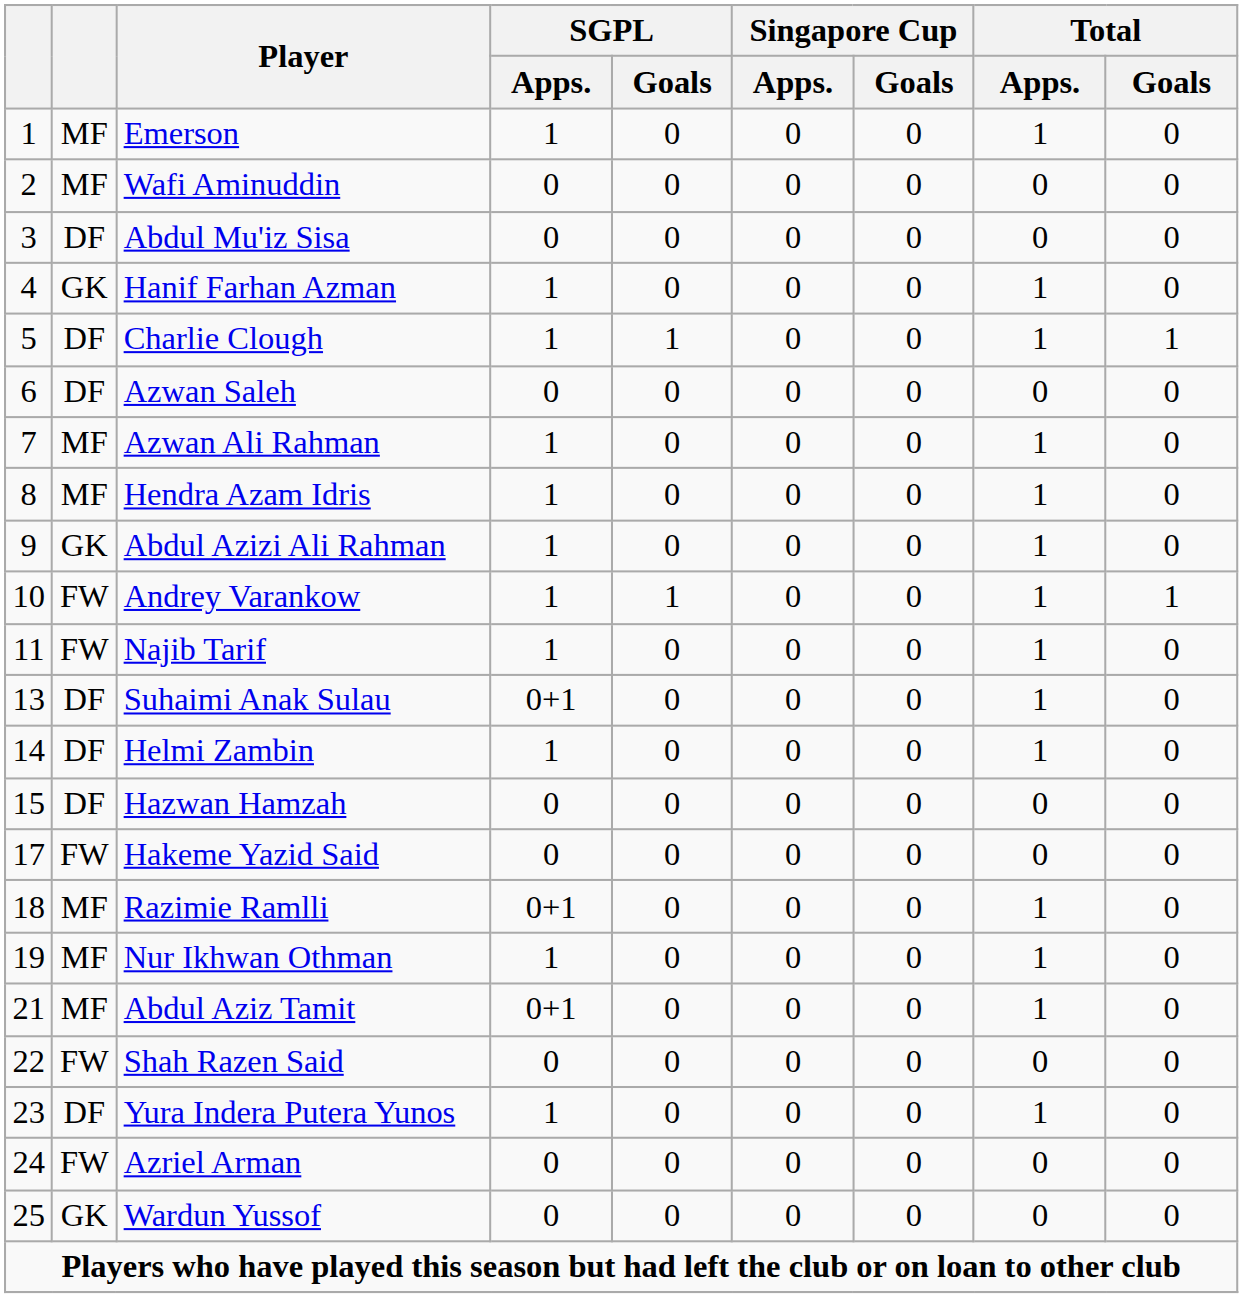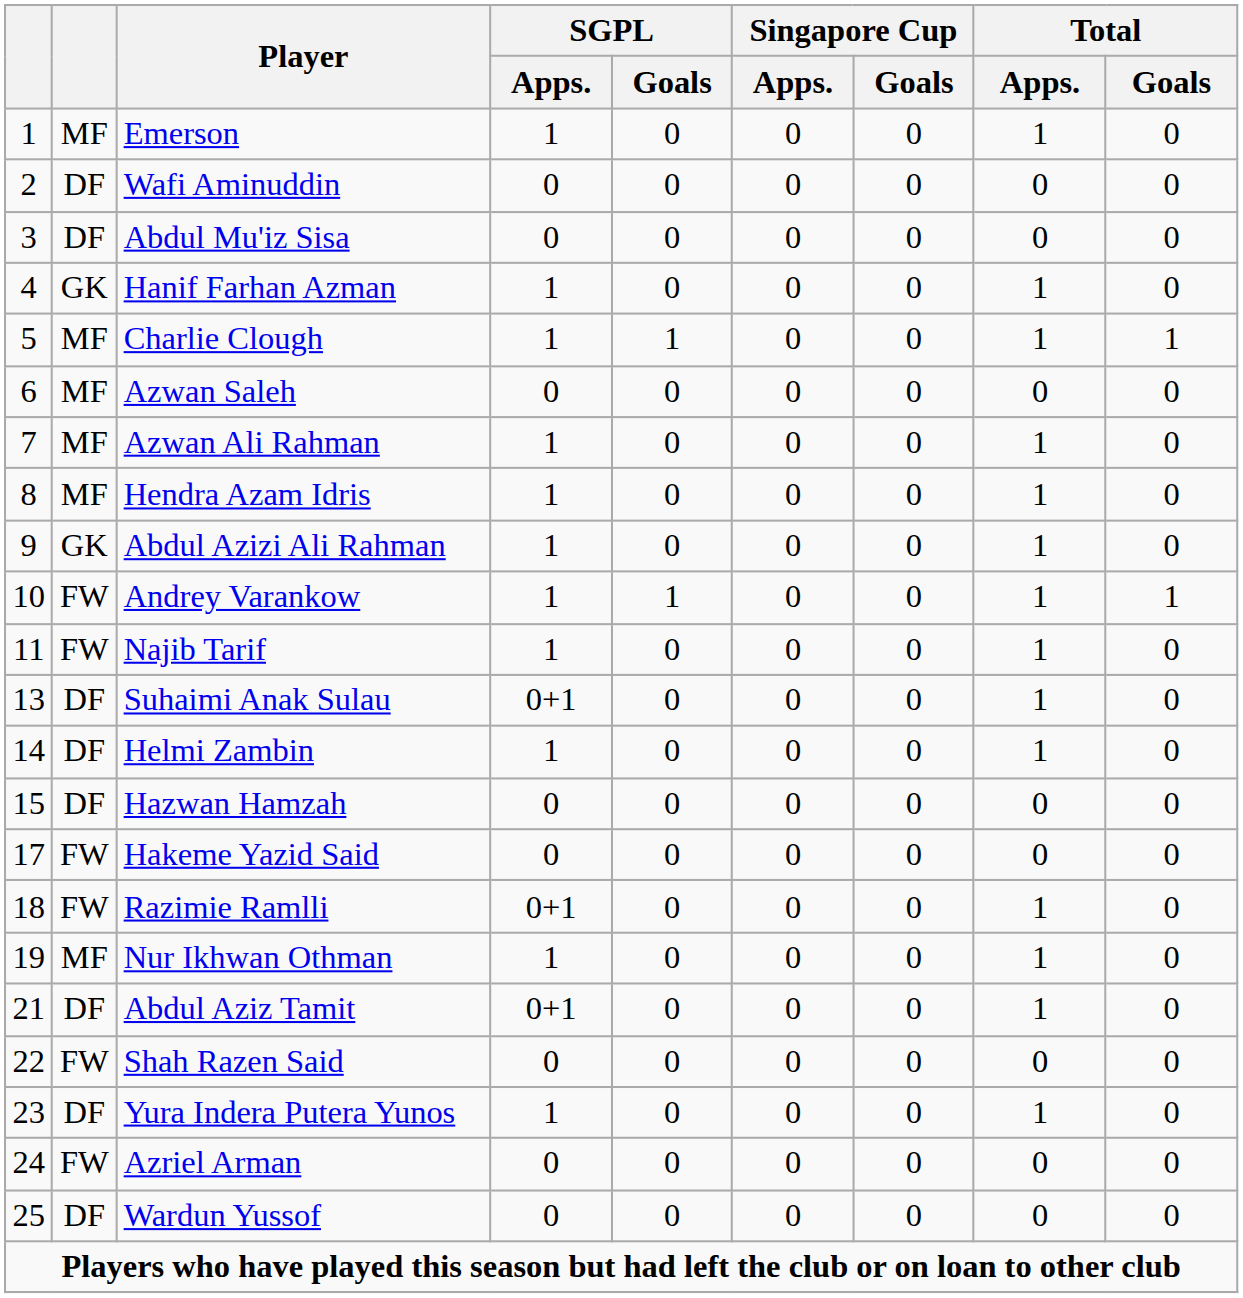Wafi Aminuddin | column 2: MF -> DF
Charlie Clough | column 2: DF -> MF
Azwan Saleh | column 2: DF -> MF
Razimie Ramlli | column 2: MF -> FW
Abdul Aziz Tamit | column 2: MF -> DF
Wardun Yussof | column 2: GK -> DF
